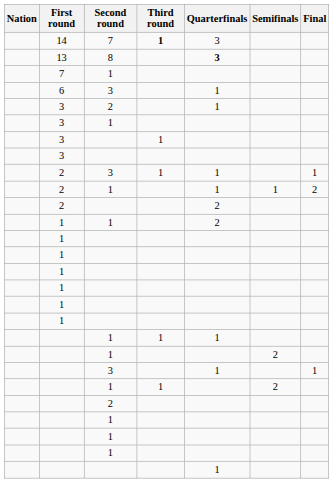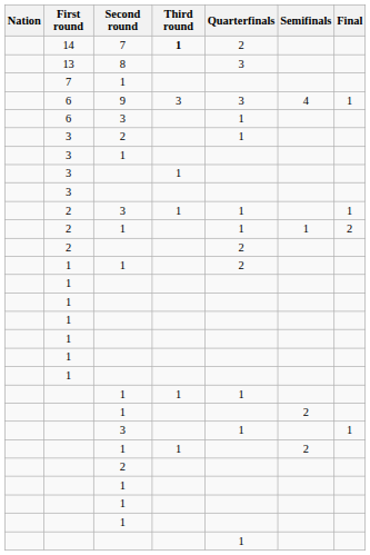14 | Quarterfinals: 3 -> 2
13 | Quarterfinals: bold -> normal
+ row: 6 | 9 | 3 | 3 | 4 | 1
